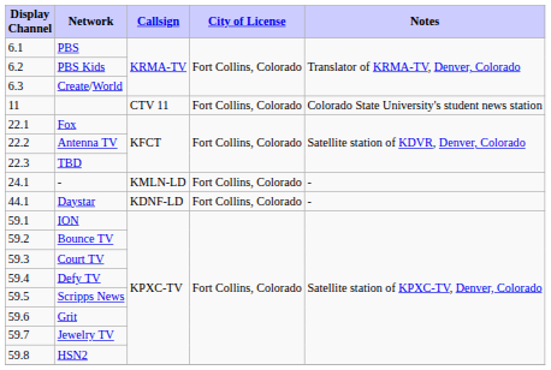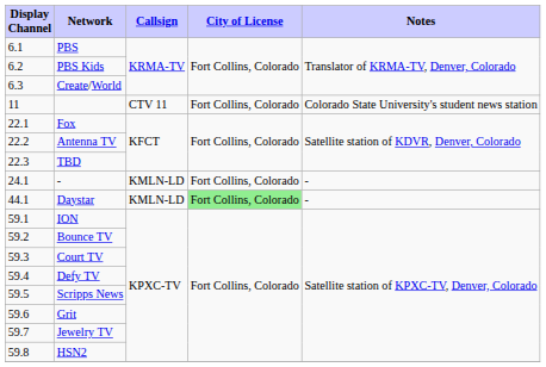Daystar | Callsign: KDNF-LD -> KMLN-LD
Daystar | City of License: no background -> lightgreen background
